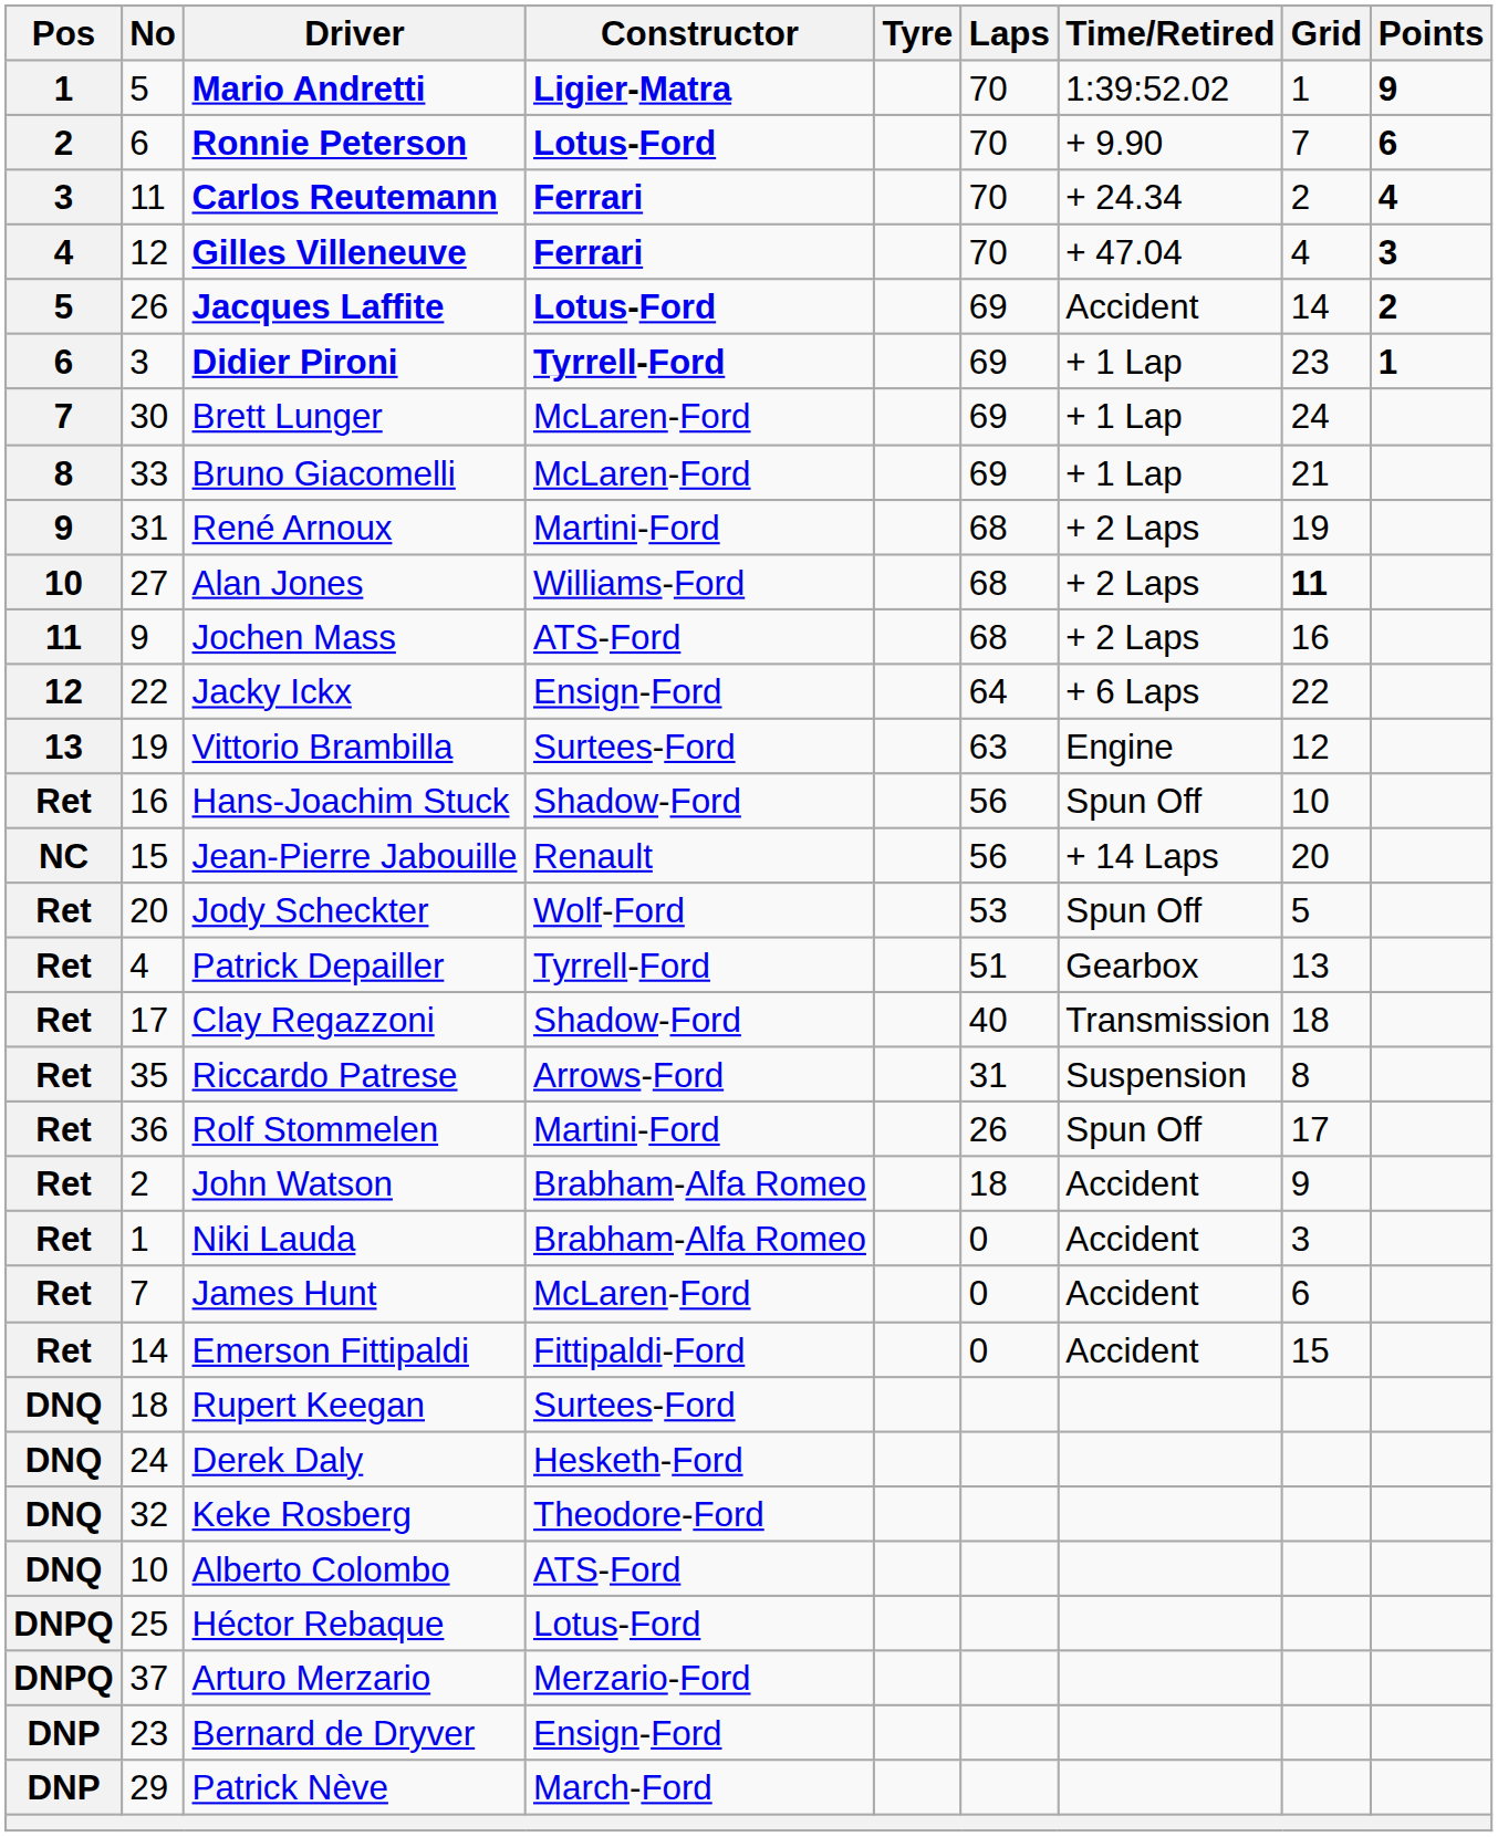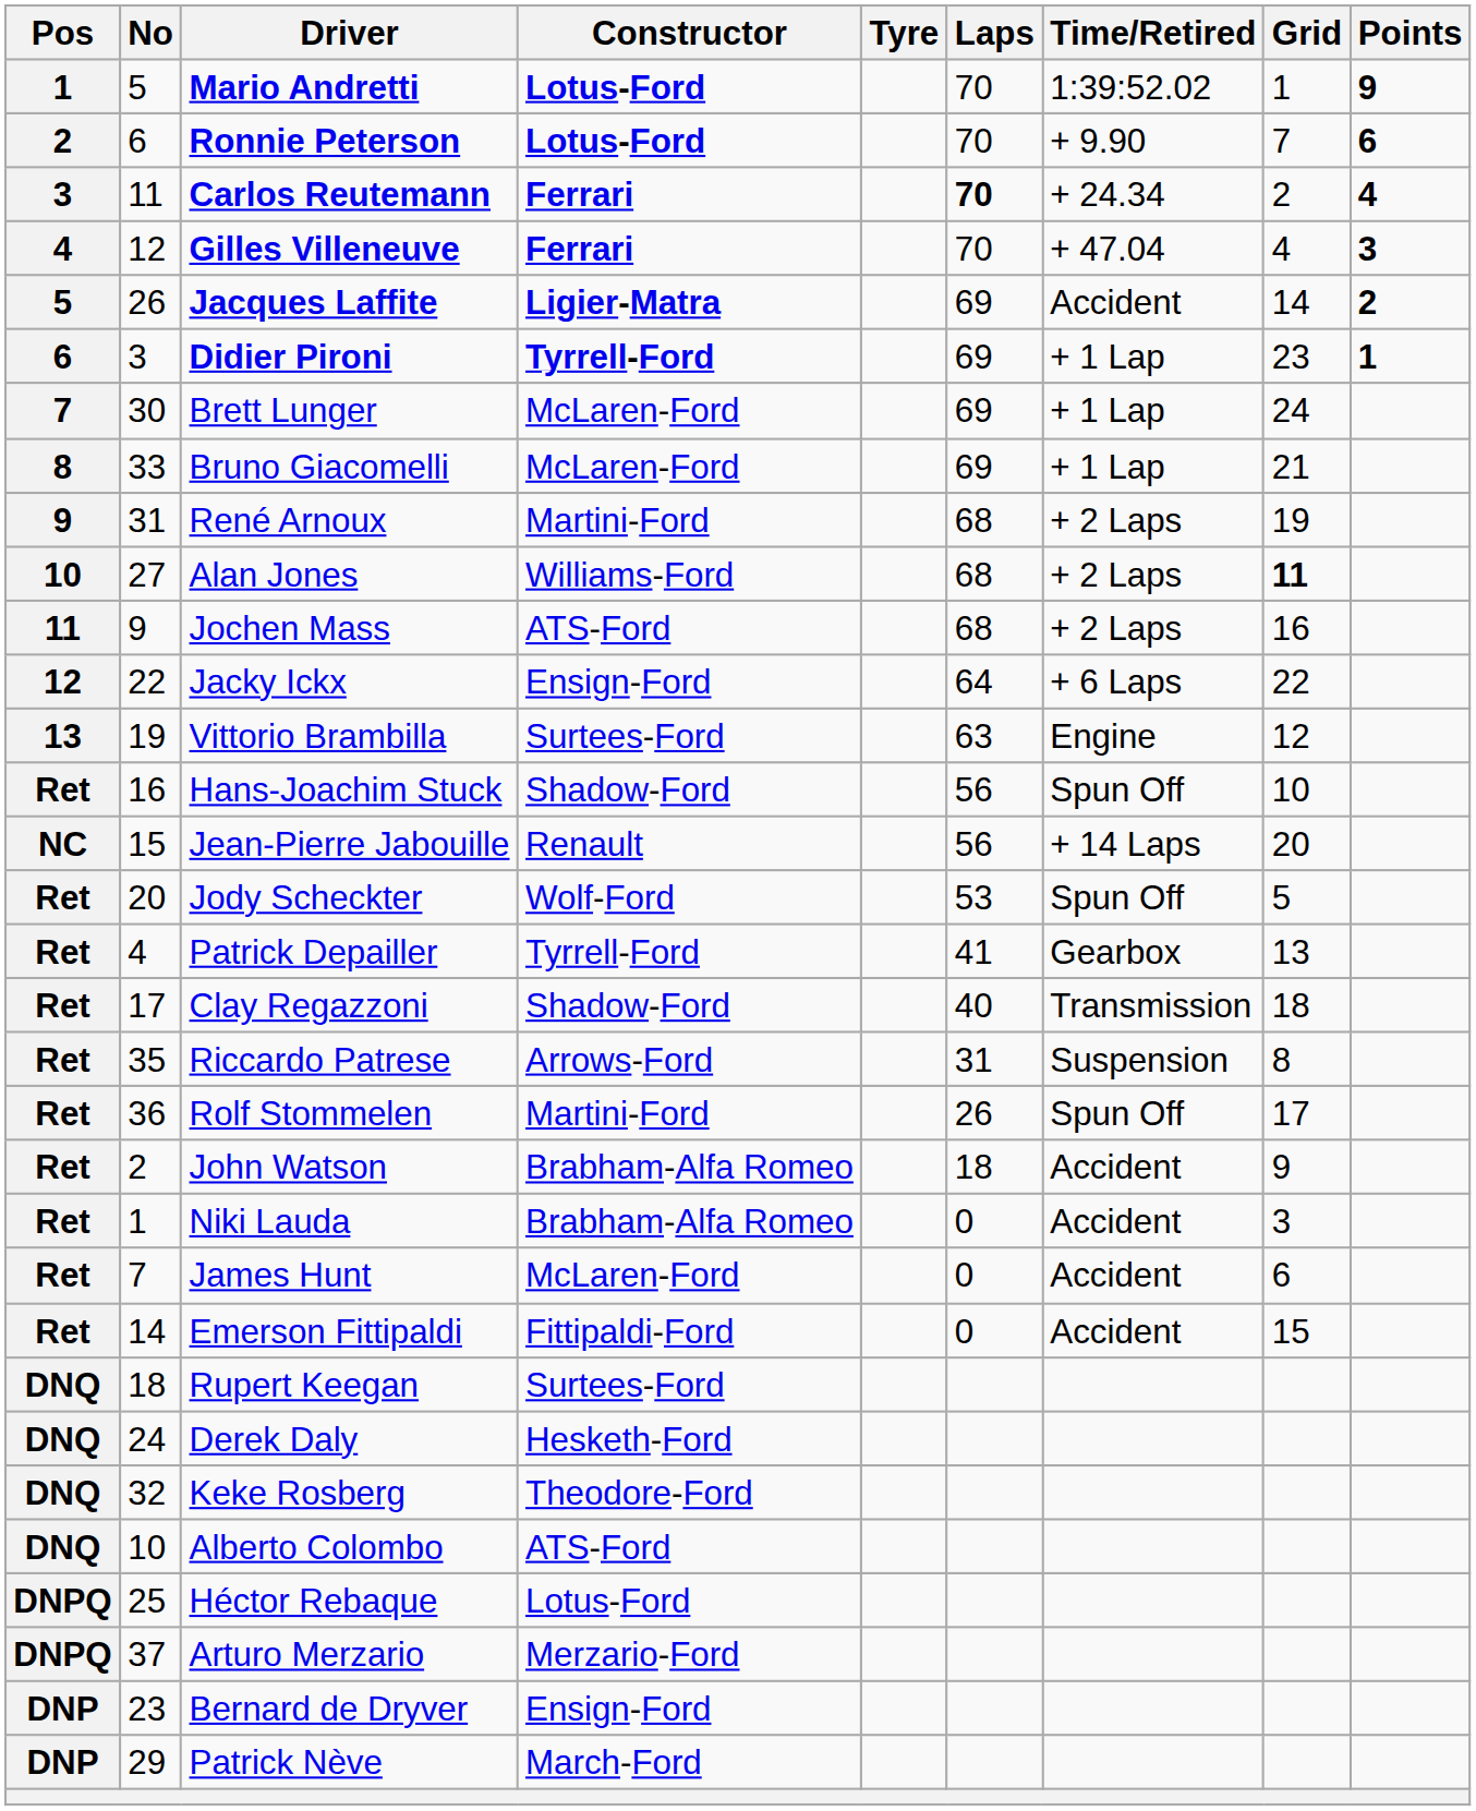Mario Andretti | Constructor: Ligier-Matra -> Lotus-Ford
Carlos Reutemann | Laps: normal -> bold
Jacques Laffite | Constructor: Lotus-Ford -> Ligier-Matra
Patrick Depailler | Laps: 51 -> 41
